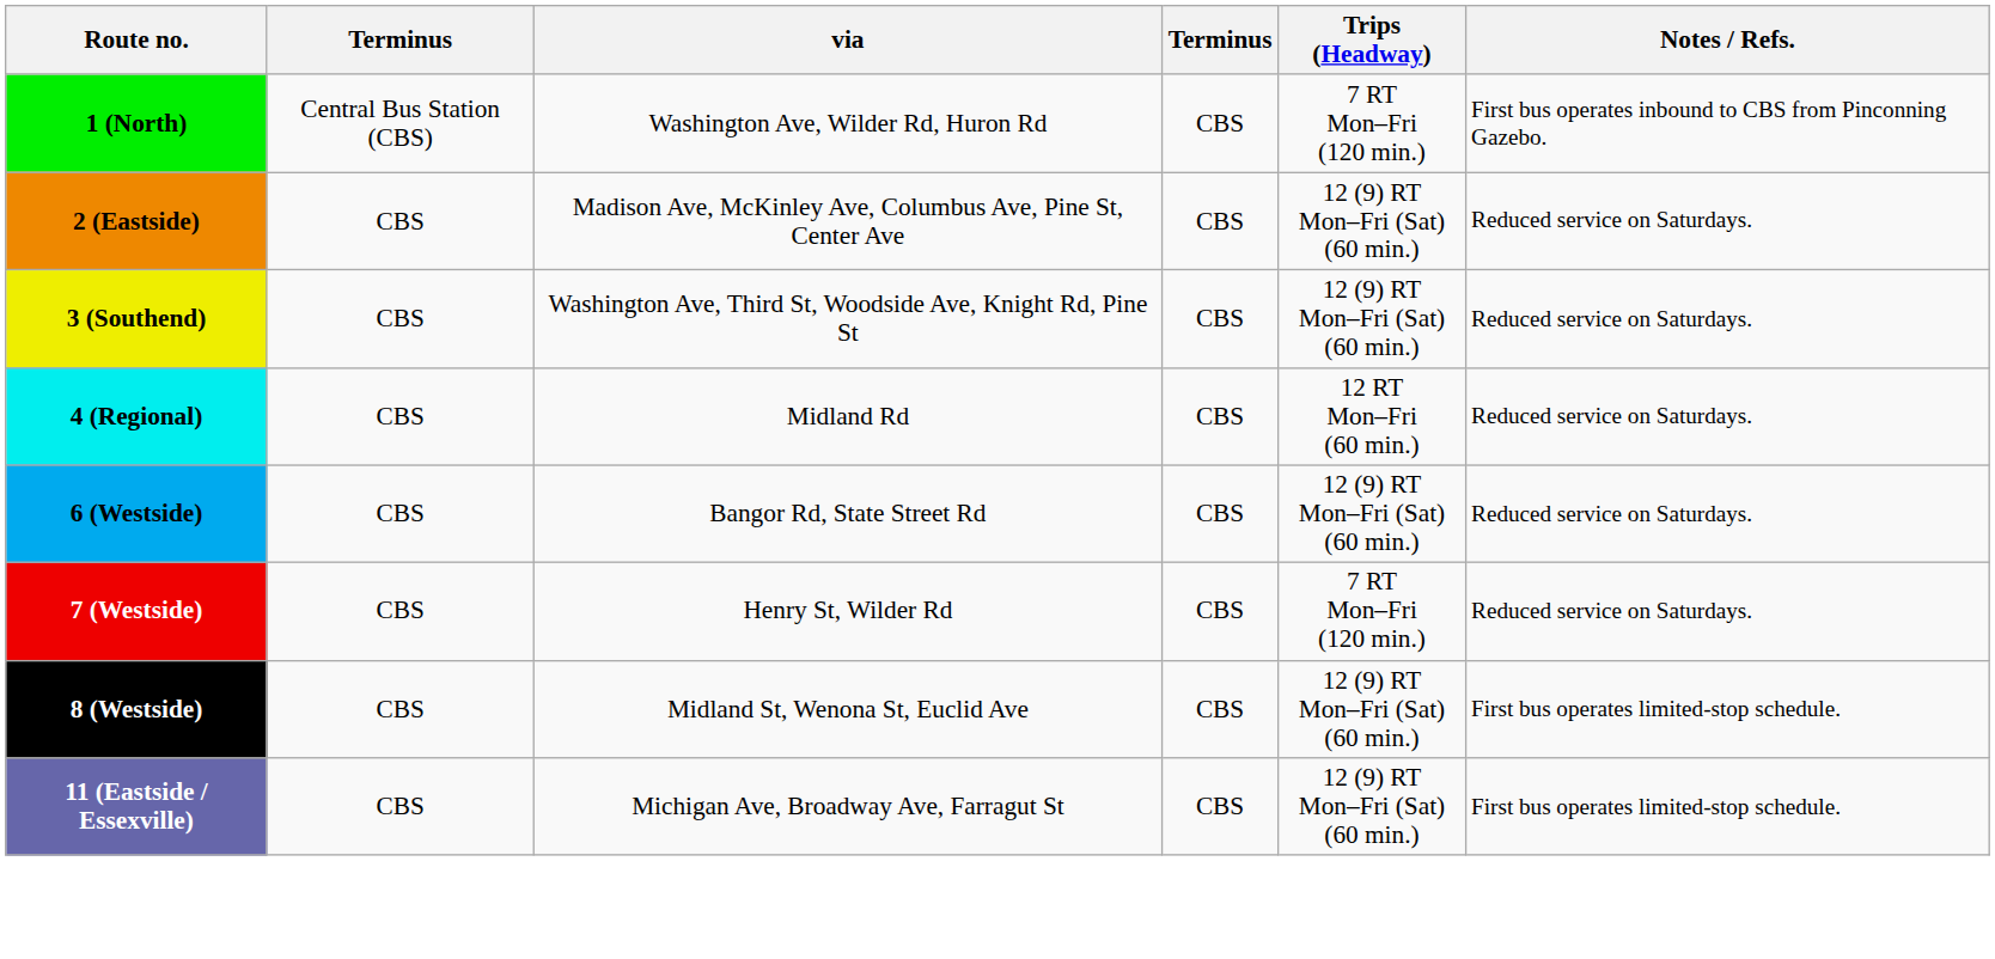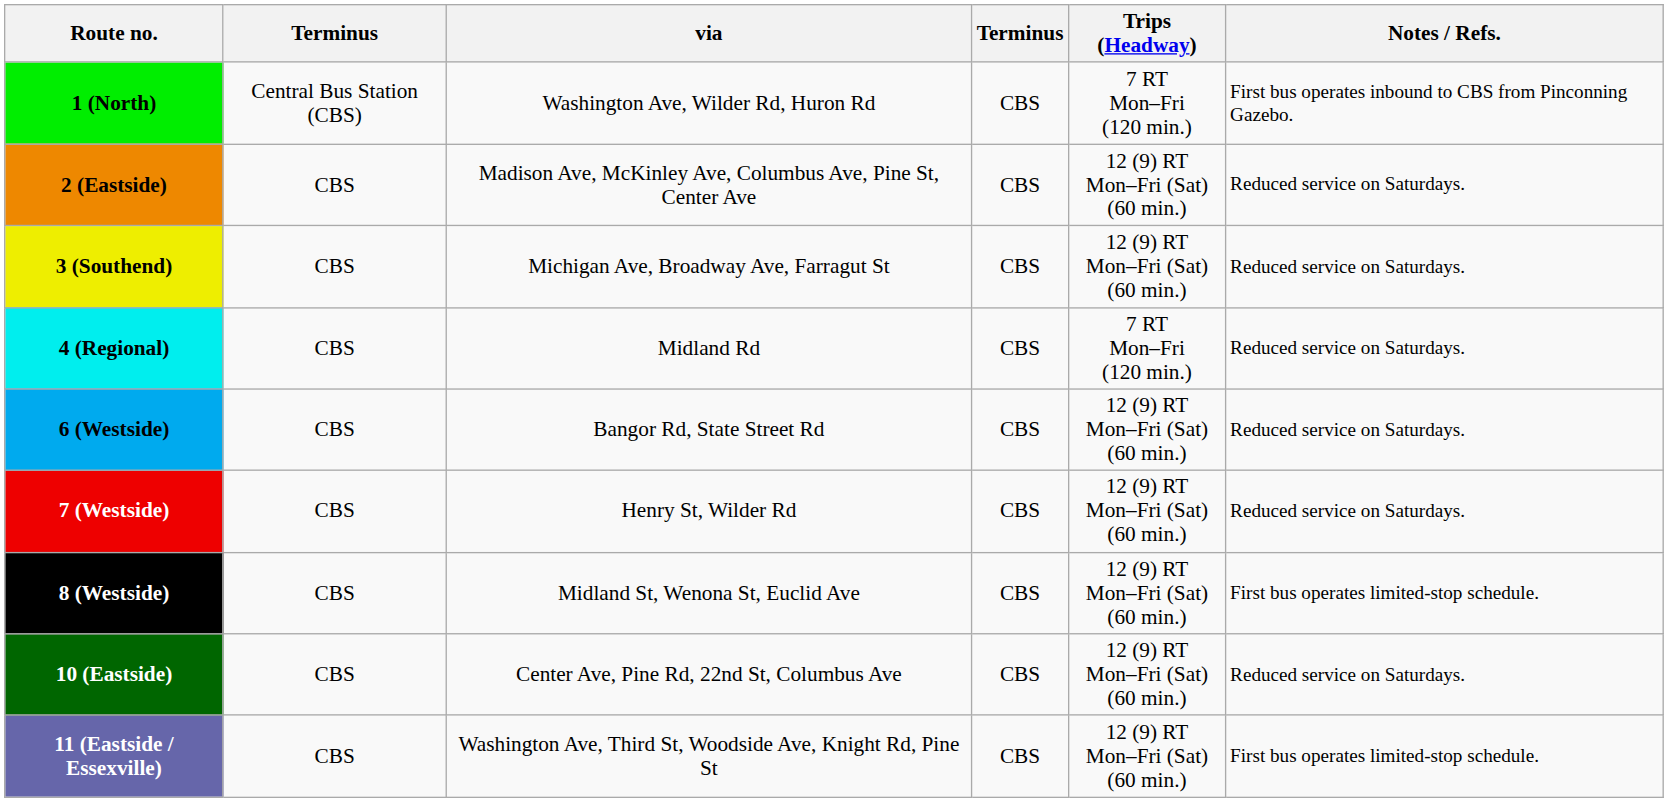3 (Southend) | via: Washington Ave, Third St, Woodside Ave, Knight Rd, Pine St -> Michigan Ave, Broadway Ave, Farragut St
4 (Regional) | Trips (Headway): 12 RT Mon–Fri (60 min.) -> 7 RT Mon–Fri (120 min.)
7 (Westside) | Trips (Headway): 7 RT Mon–Fri (120 min.) -> 12 (9) RT Mon–Fri (Sat) (60 min.)
+ row: 10 (Eastside) | CBS | Center Ave, Pine Rd, 22nd St, Columbus Ave | CBS | 12 (9) RT Mon–Fri (Sat) (60 min.) | Reduced service on Saturdays.
11 (Eastside / Essexville) | via: Michigan Ave, Broadway Ave, Farragut St -> Washington Ave, Third St, Woodside Ave, Knight Rd, Pine St
